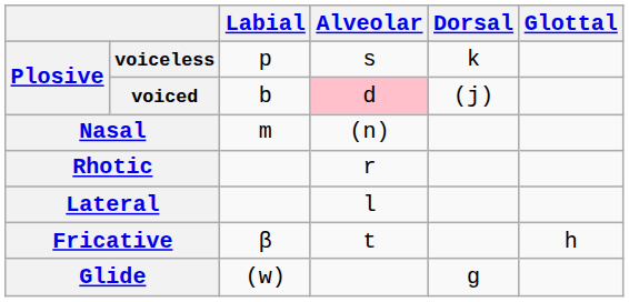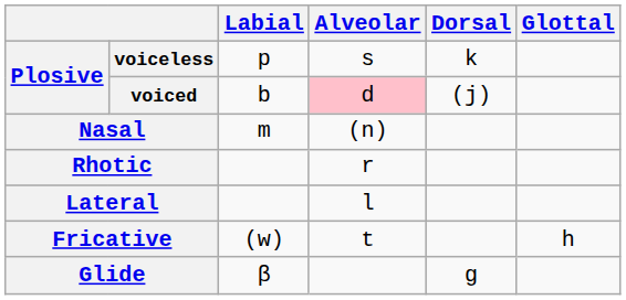Fricative | Labial: β -> (w)
Glide | Labial: (w) -> β
